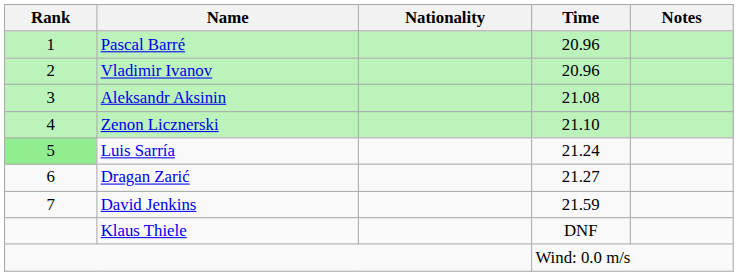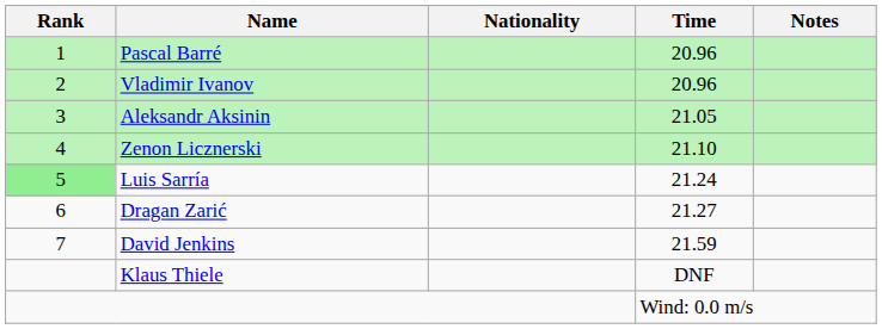Aleksandr Aksinin | Time: 21.08 -> 21.05
